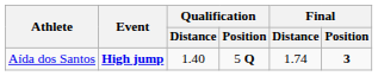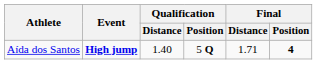Aída dos Santos | Final / Distance: 1.74 -> 1.71
Aída dos Santos | Final / Position: 3 -> 4
